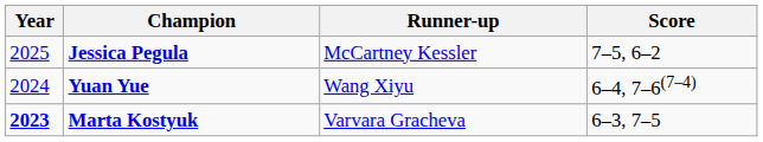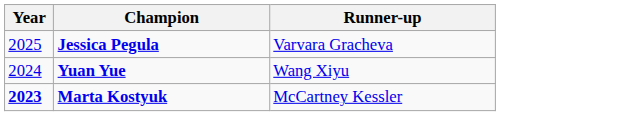- column: Score | 7–5, 6–2 | 6–4, 7–6(7–4) | 6–3, 7–5
Jessica Pegula | Runner-up: McCartney Kessler -> Varvara Gracheva
Marta Kostyuk | Runner-up: Varvara Gracheva -> McCartney Kessler
